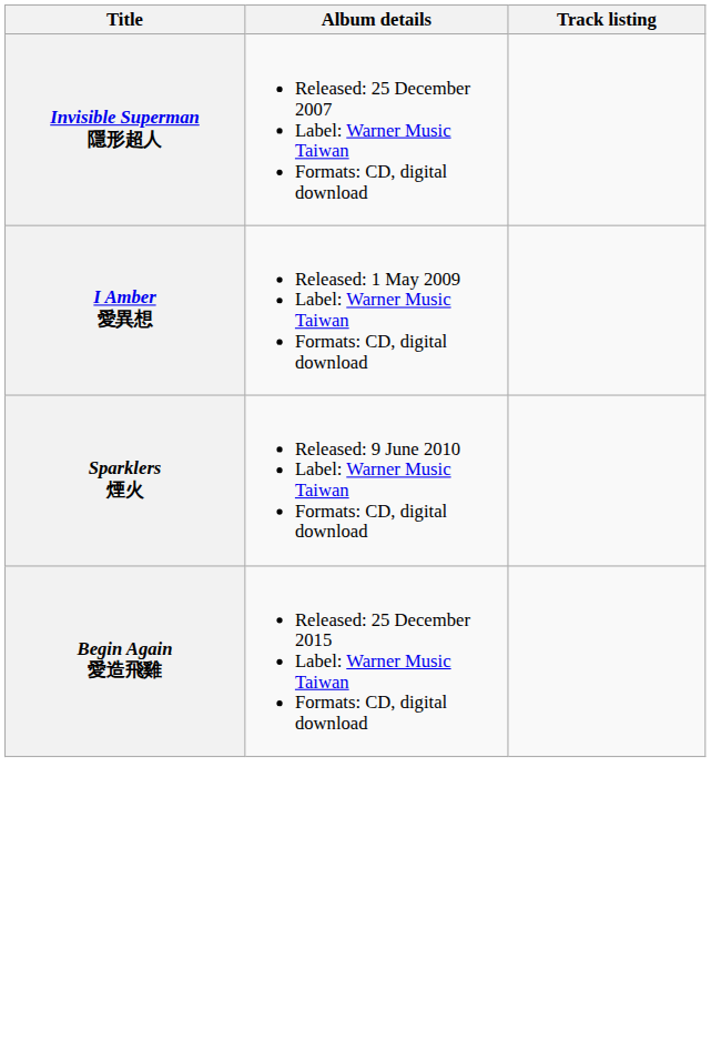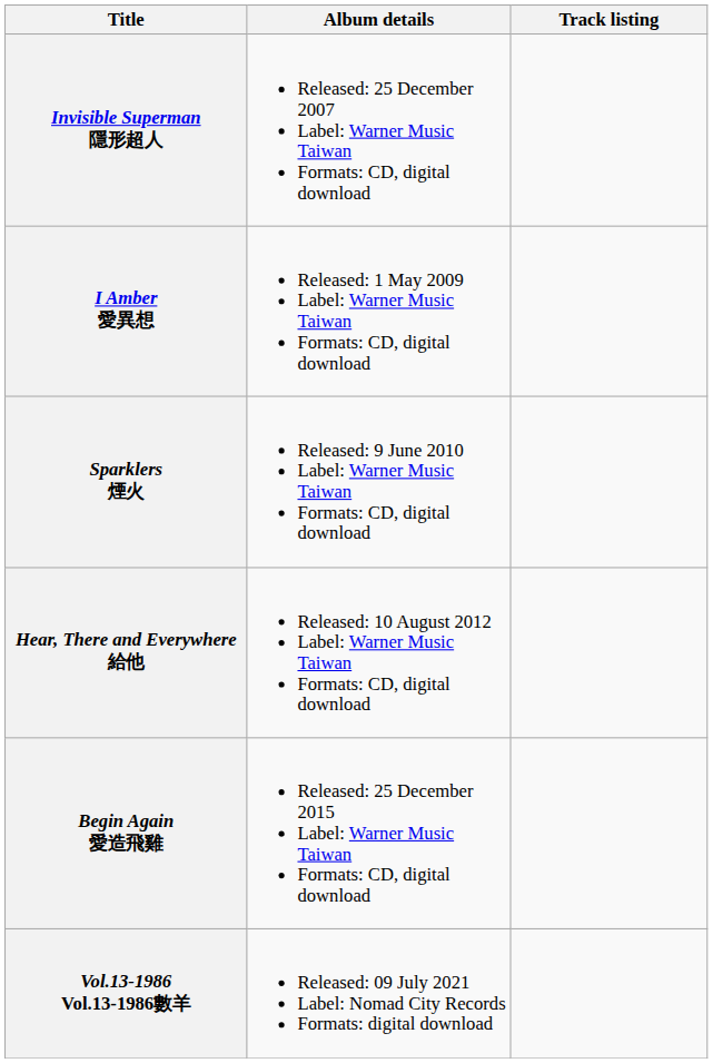+ row: Hear, There and Everywhere 給他 | Released: 10 August 2012 Label: Warner Music Taiwan Formats: CD, digital download
+ row: Vol.13-1986 Vol.13-1986數羊 | Released: 09 July 2021 Label: Nomad City Records Formats: digital download
